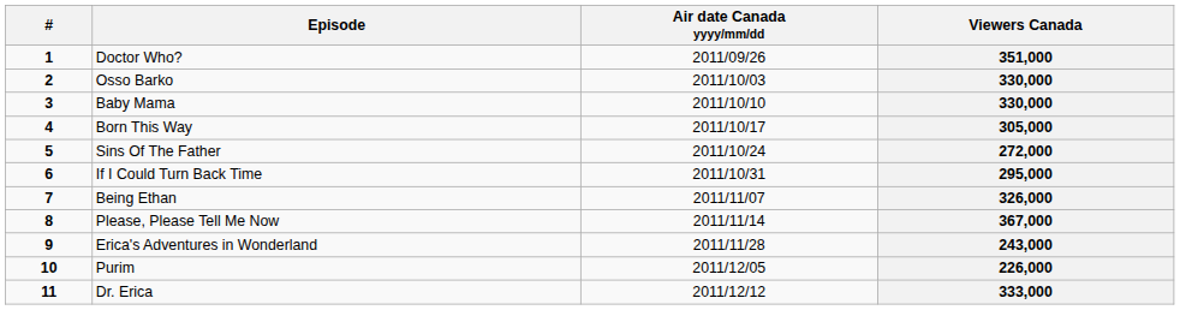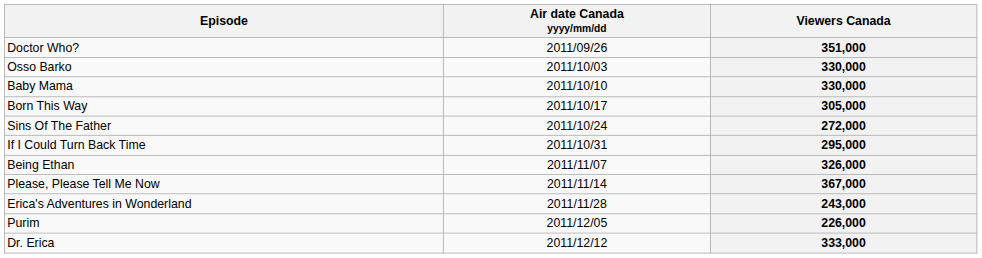- column: # | 1 | 2 | 3 | 4 | 5 | 6 | 7 | 8 | 9 | 10 | 11
